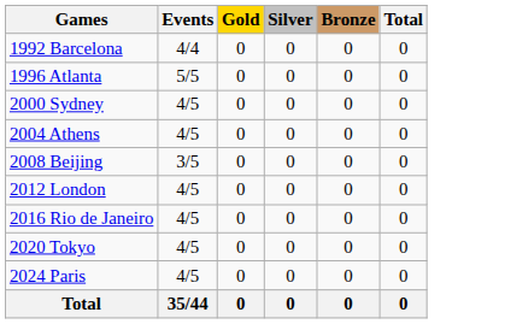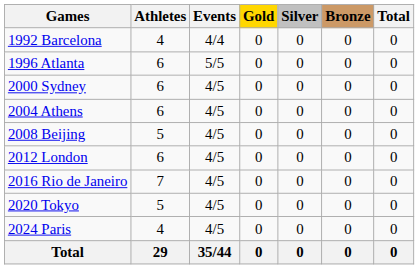+ column: Athletes | 4 | 6 | 6 | 6 | 5 | 6 | 7 | 5 | 4 | 29
2008 Beijing | Events: 3/5 -> 4/5
